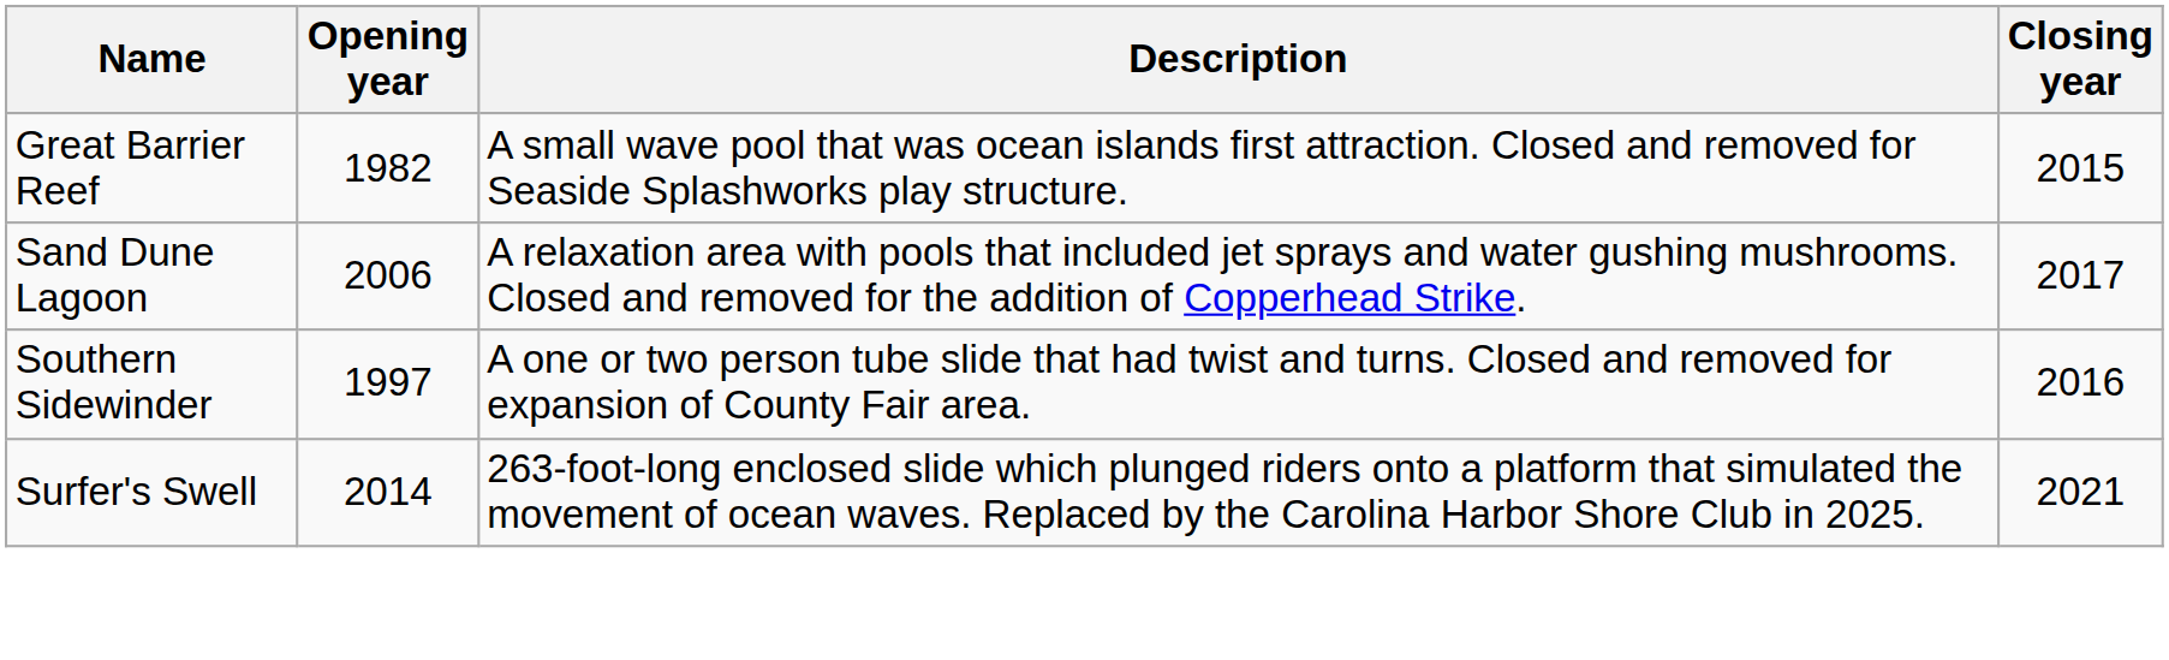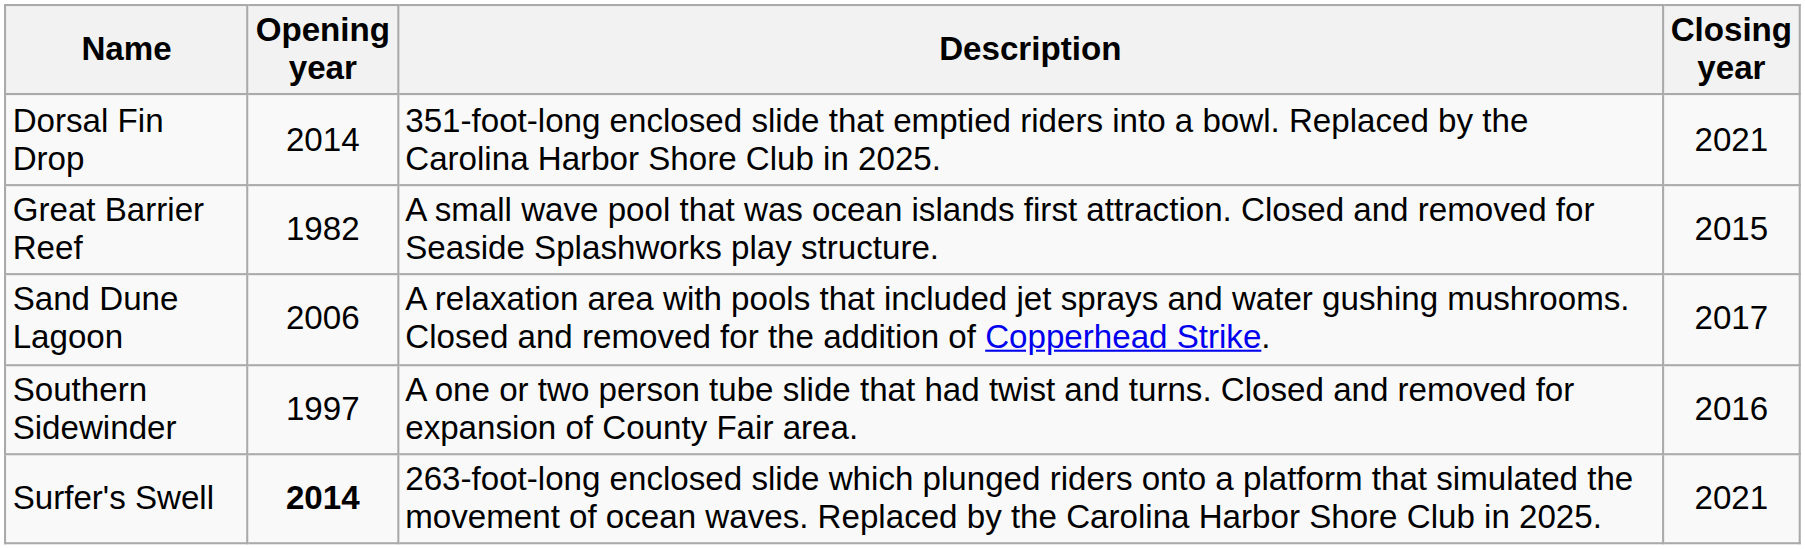+ row: Dorsal Fin Drop | 2014 | 351-foot-long enclosed slide that emptied riders into a bowl. Replaced by the Carolina Harbor Shore Club in 2025. | 2021
Surfer's Swell | Opening year: normal -> bold
